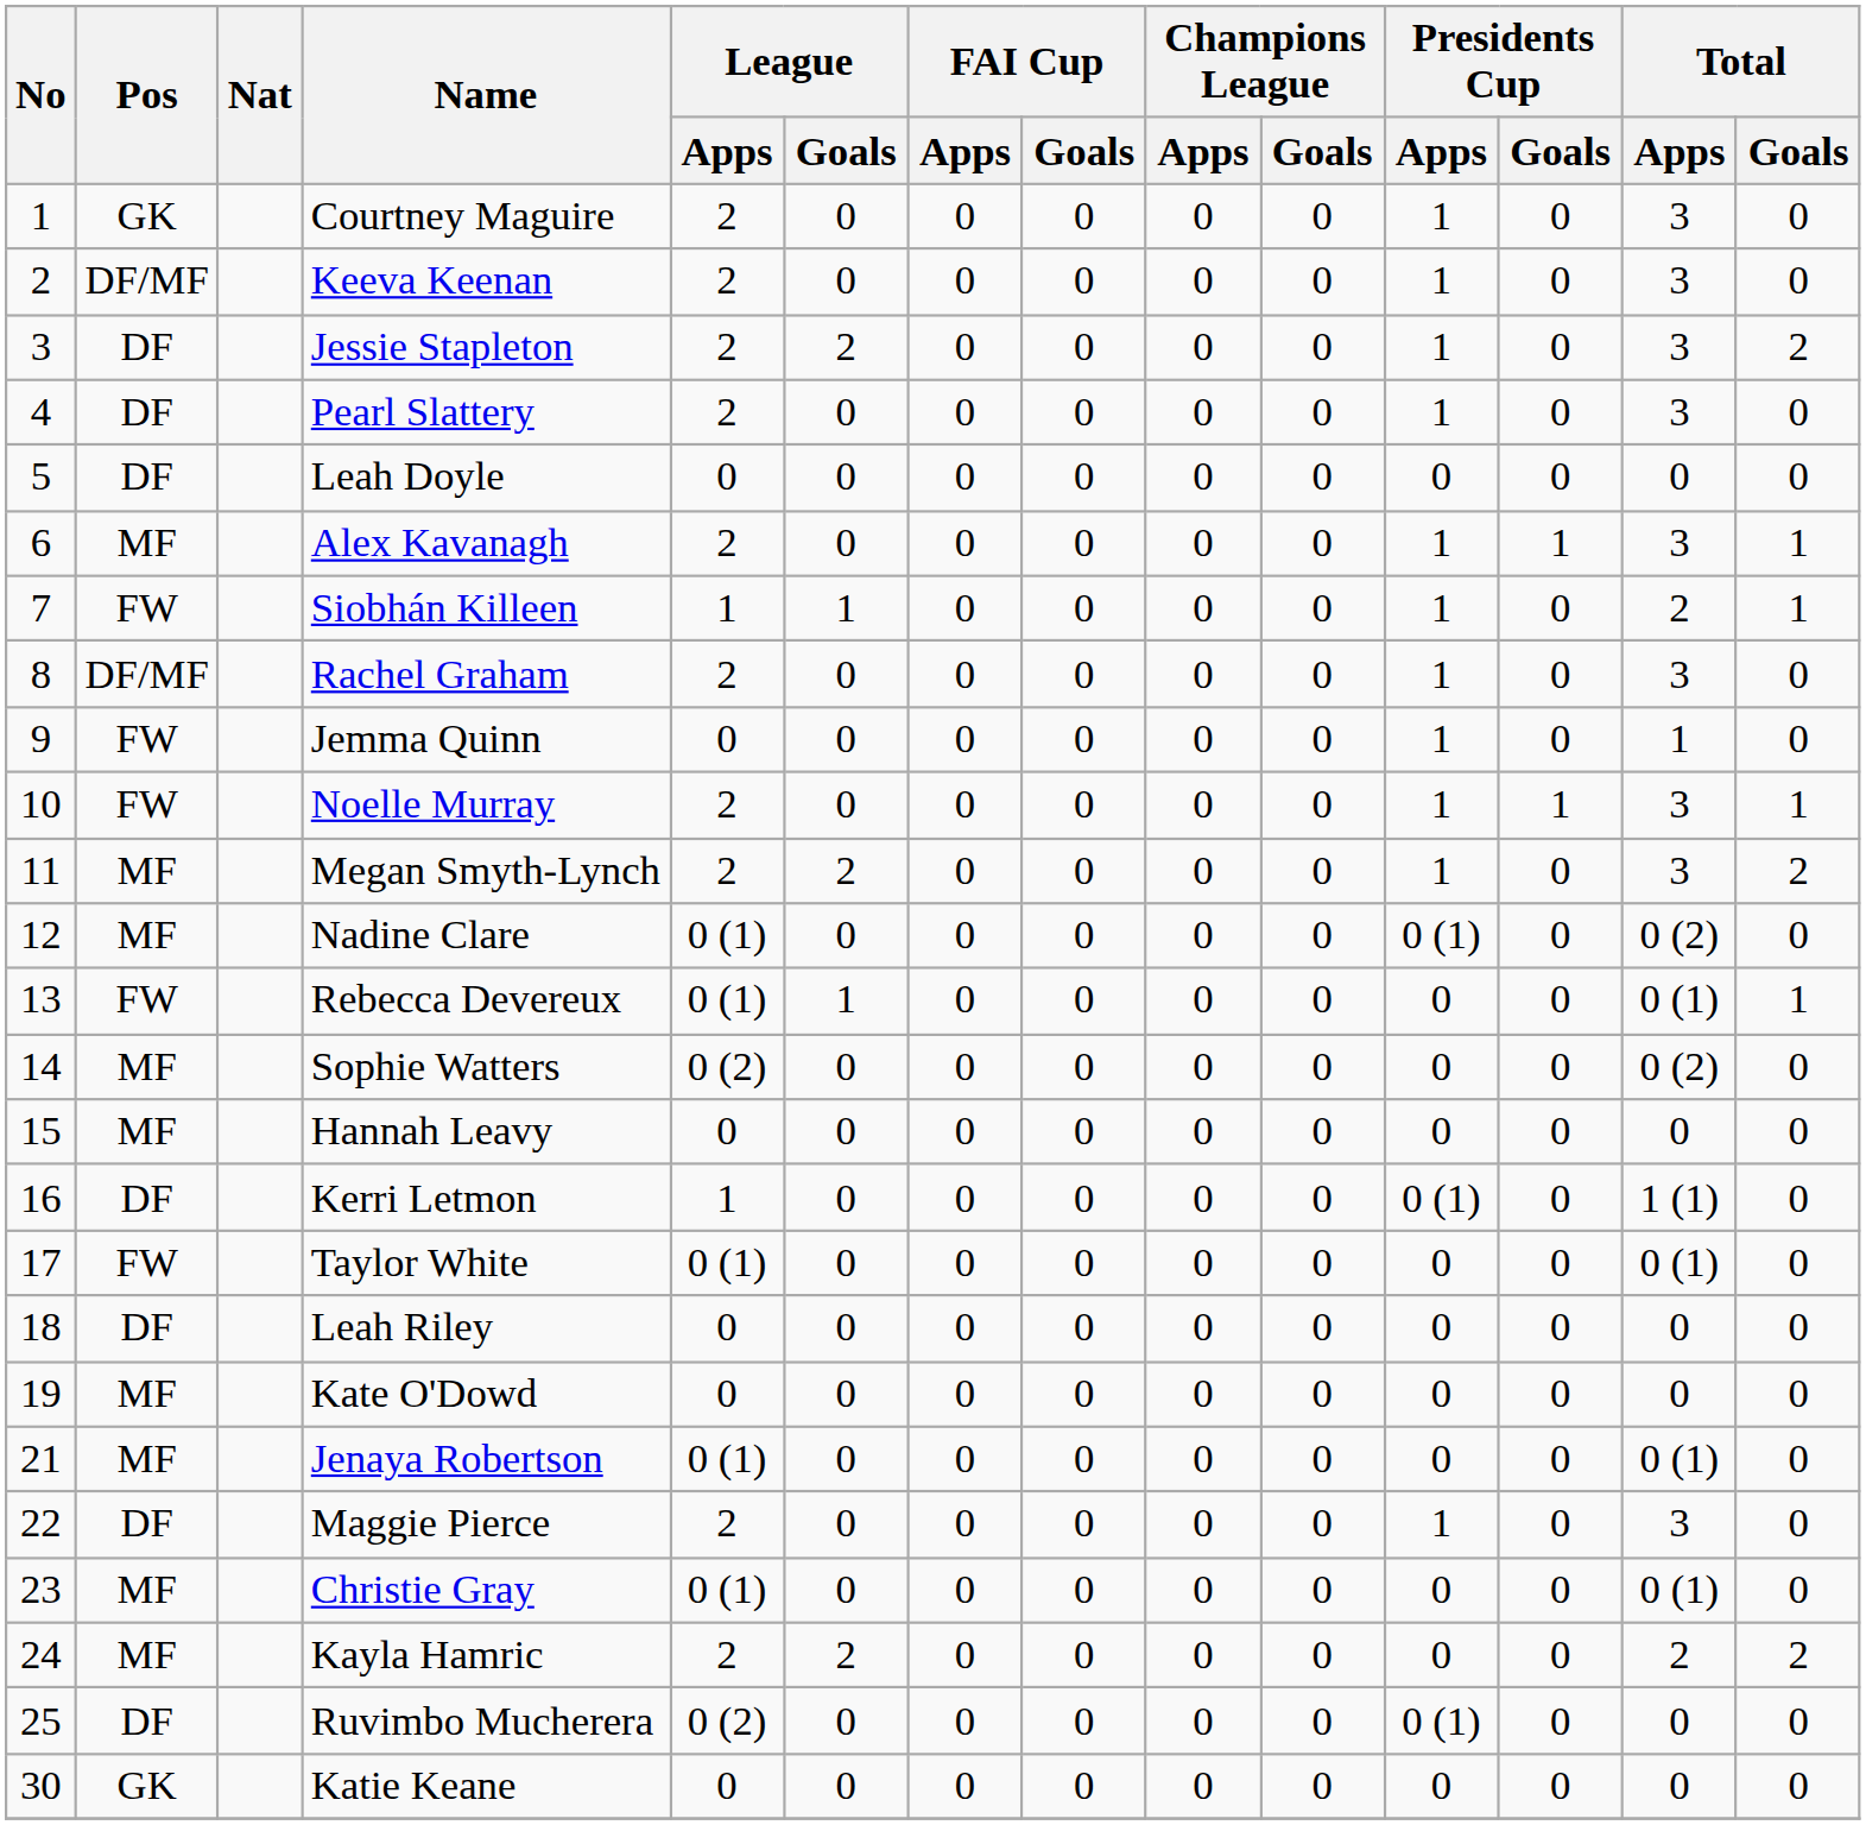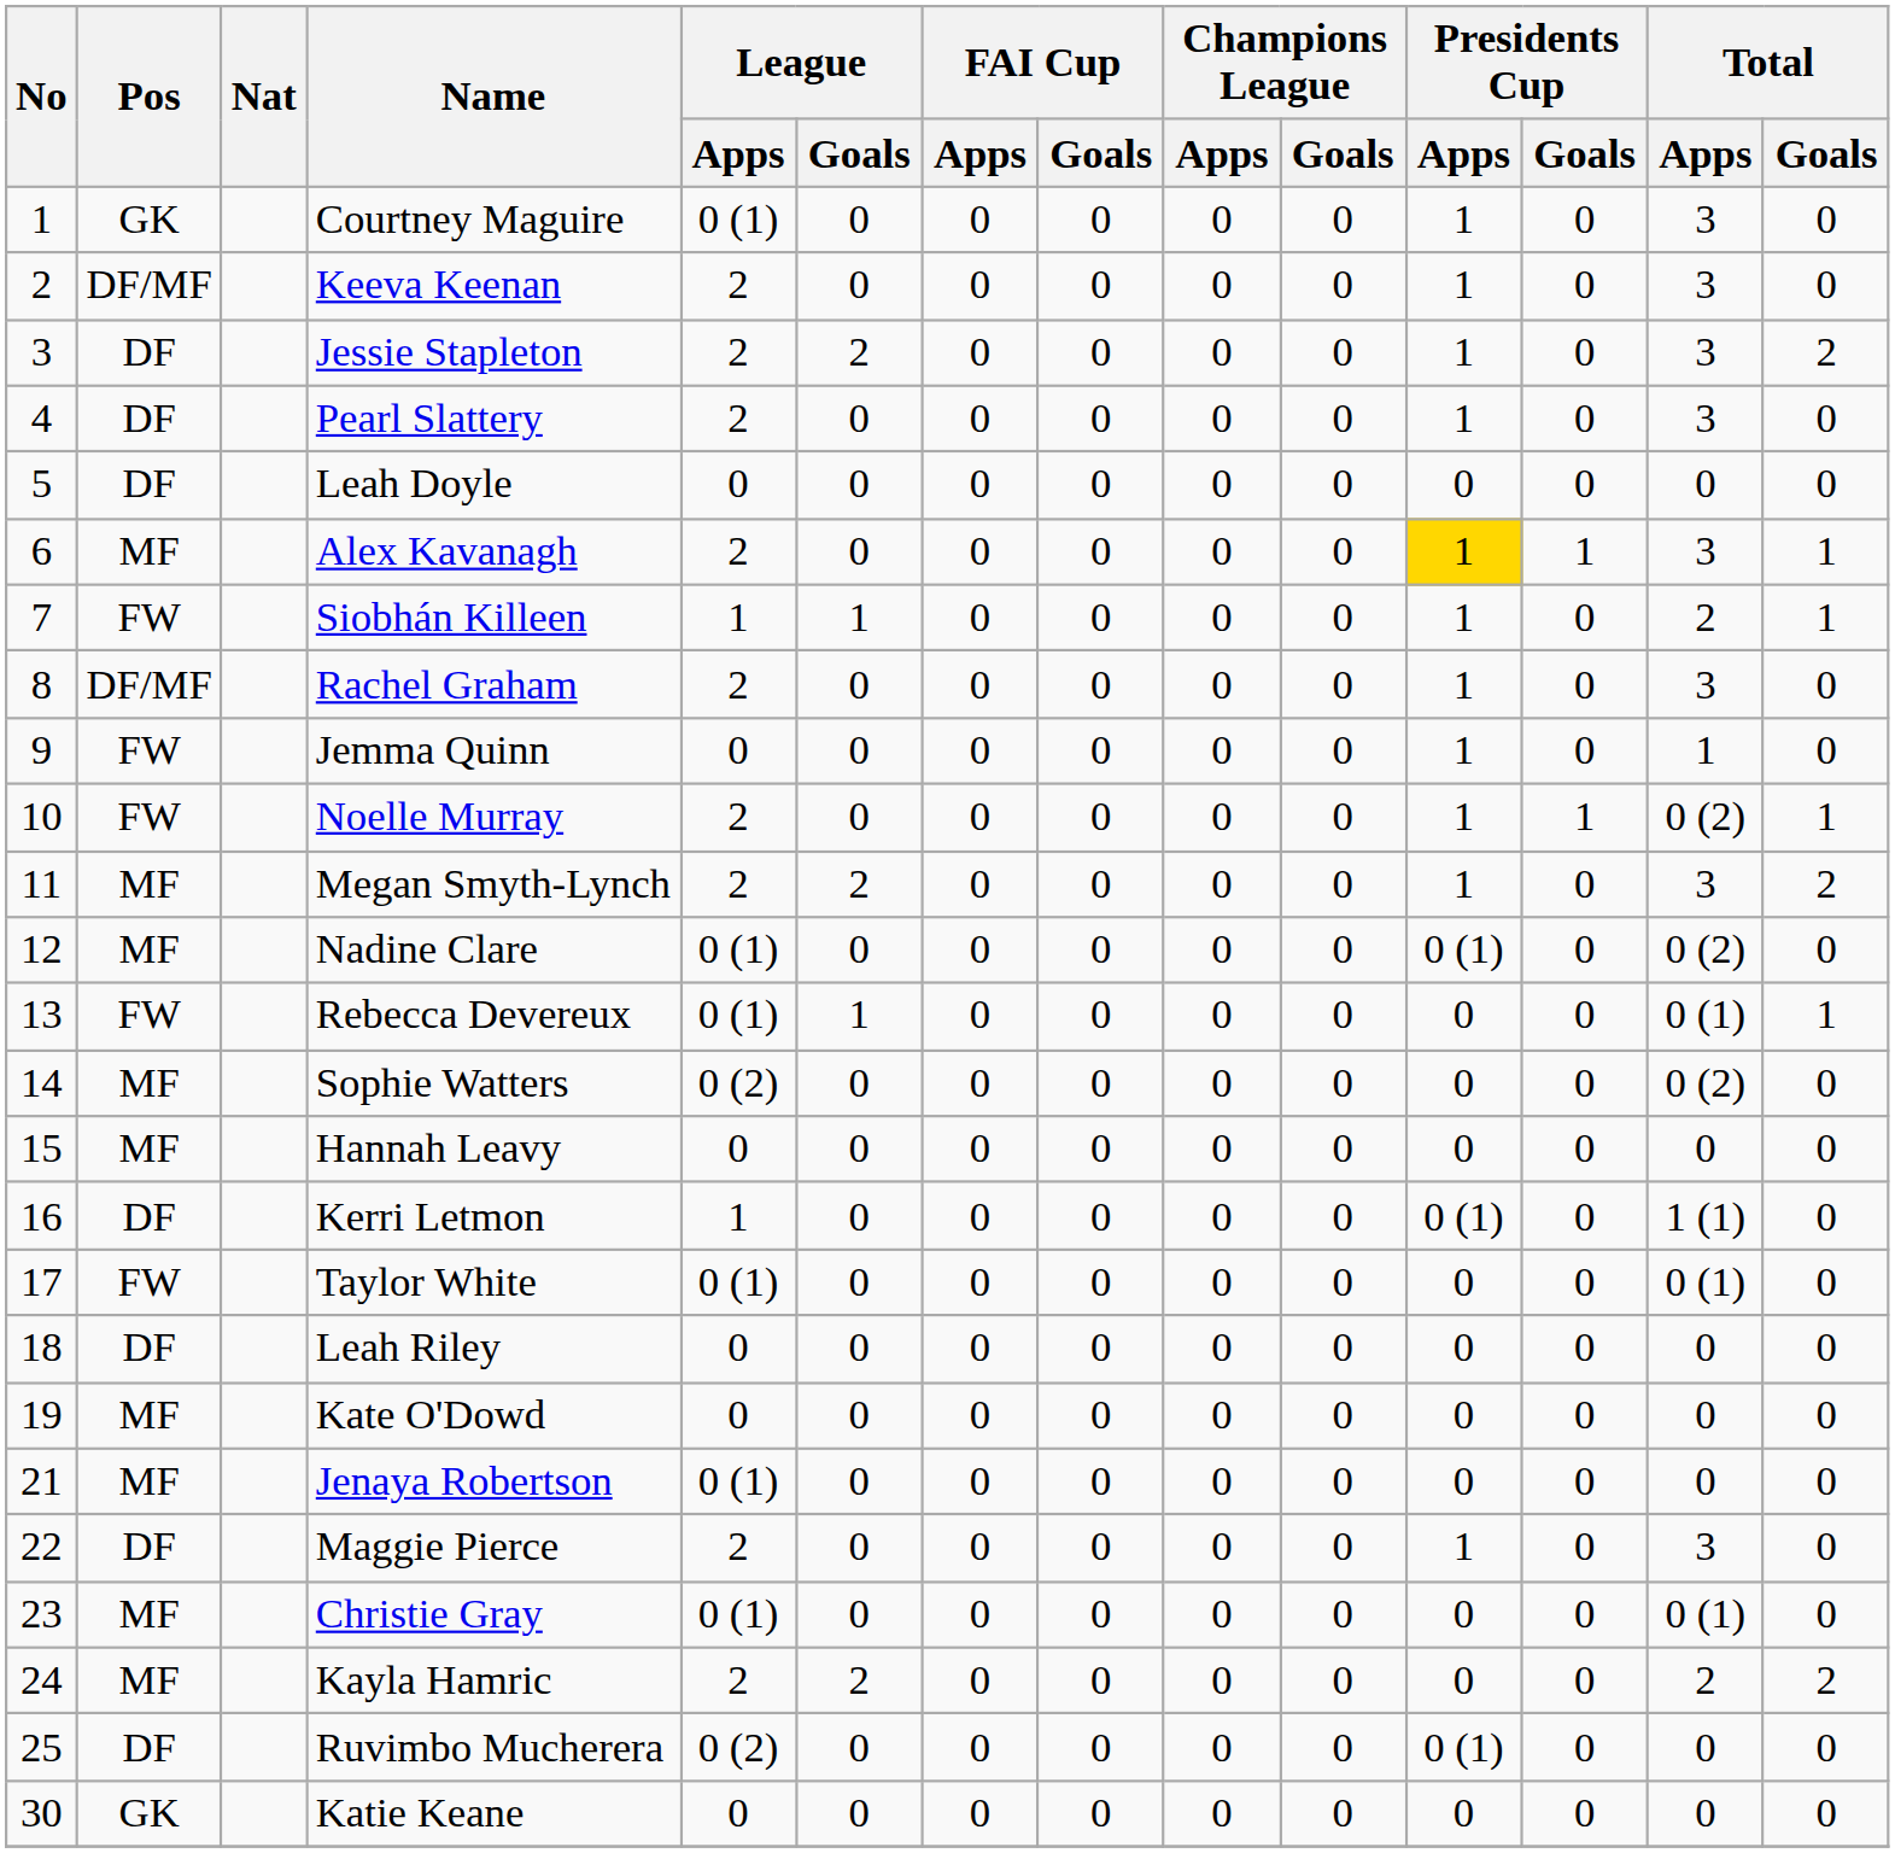Courtney Maguire | League / Apps: 2 -> 0 (1)
Alex Kavanagh | Presidents Cup / Apps: no background -> gold background
Noelle Murray | Total / Apps: 3 -> 0 (2)
Jenaya Robertson | Total / Apps: 0 (1) -> 0
